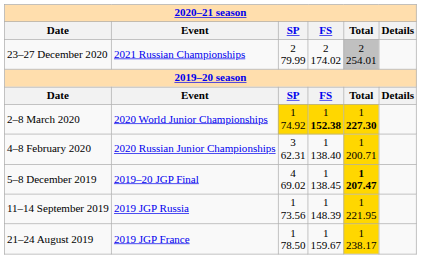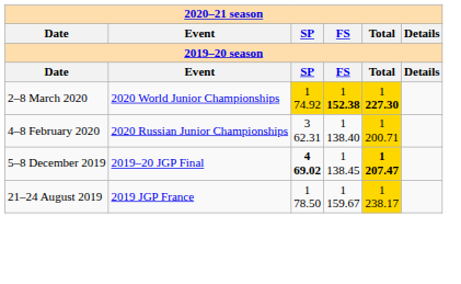- row: 23–27 December 2020 | 2021 Russian Championships | 2 79.99 | 2 174.02 | 2 254.01
5–8 December 2019 | column 3: normal -> bold
- row: 11–14 September 2019 | 2019 JGP Russia | 1 73.56 | 1 148.39 | 1 221.95
